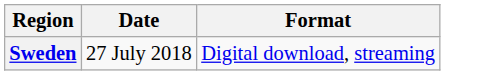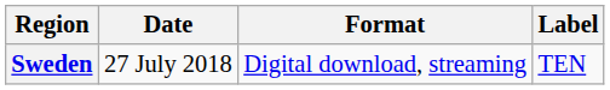+ column: Label | TEN
